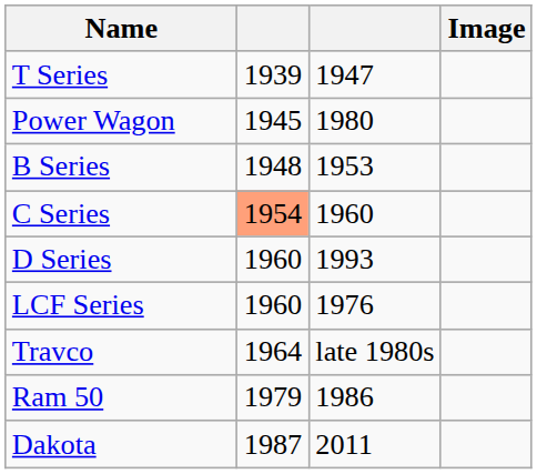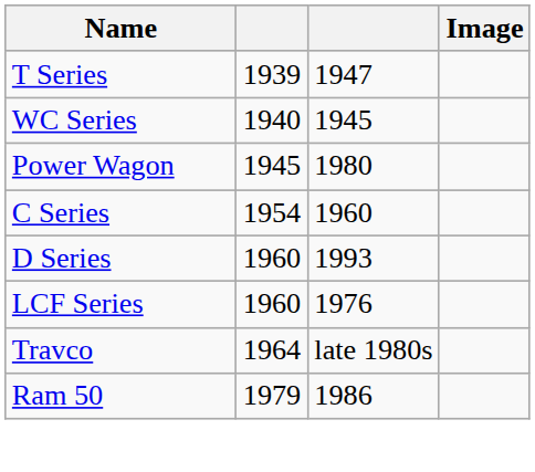+ row: WC Series | 1940 | 1945
- row: B Series | 1948 | 1953
C Series | column 2: lightsalmon background -> no background
- row: Dakota | 1987 | 2011
